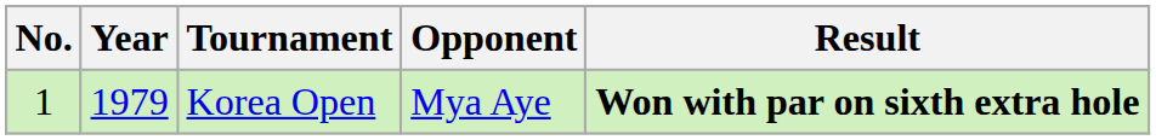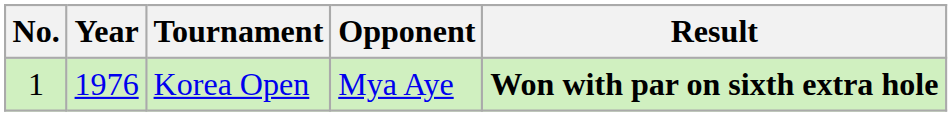Korea Open | Year: 1979 -> 1976
